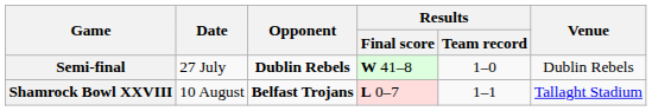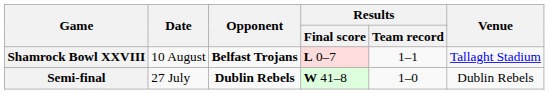rows swapped: Semi-final <-> Shamrock Bowl XXVIII
